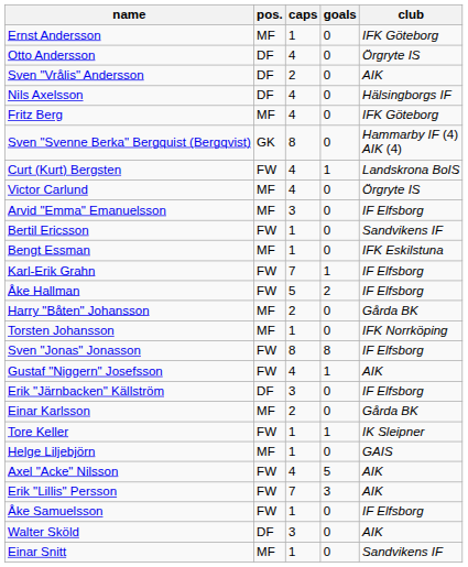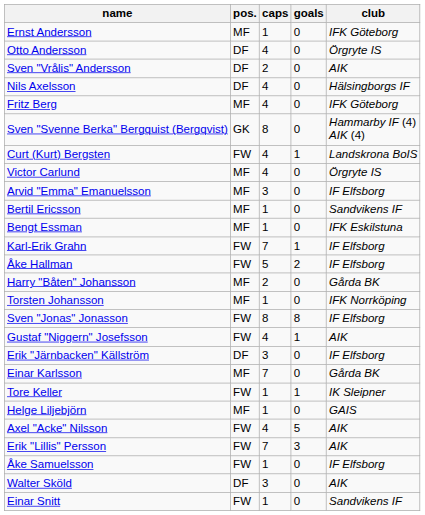Bertil Ericsson | pos.: FW -> MF
Einar Karlsson | caps: 2 -> 7
Einar Snitt | pos.: MF -> FW
